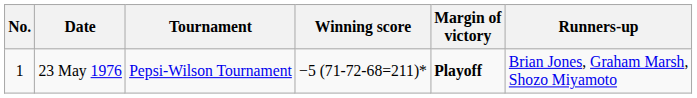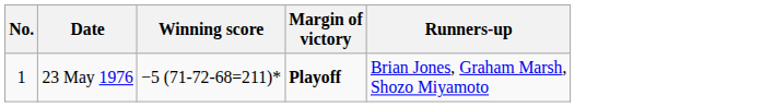- column: Tournament | Pepsi-Wilson Tournament
